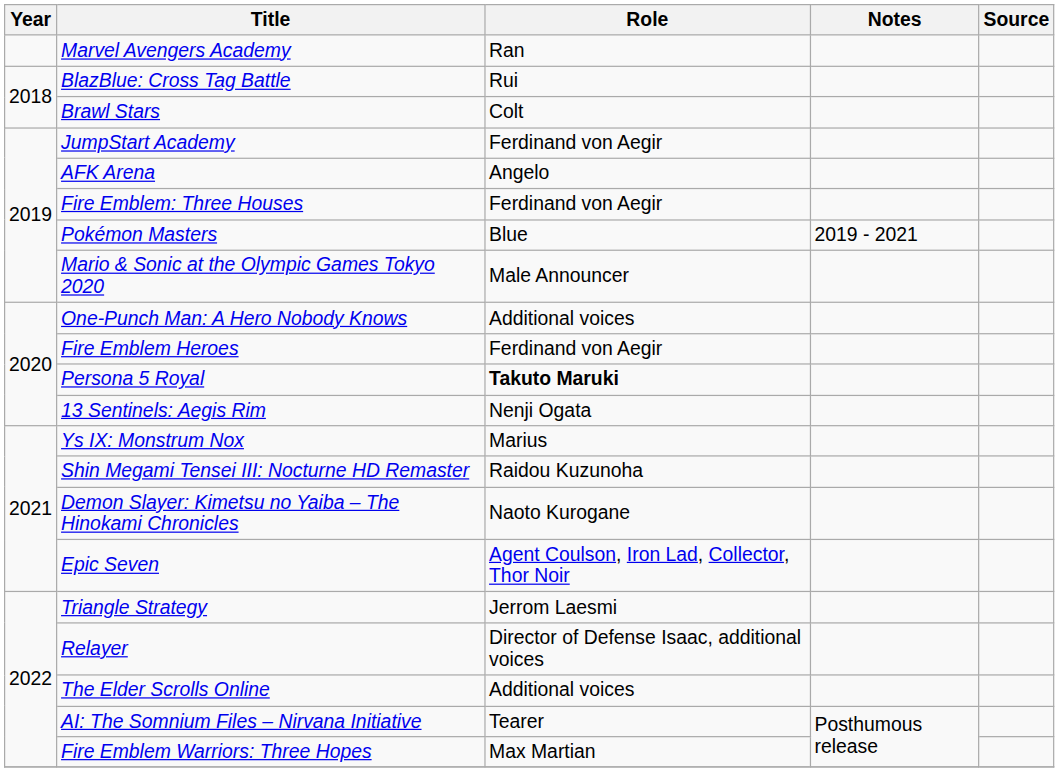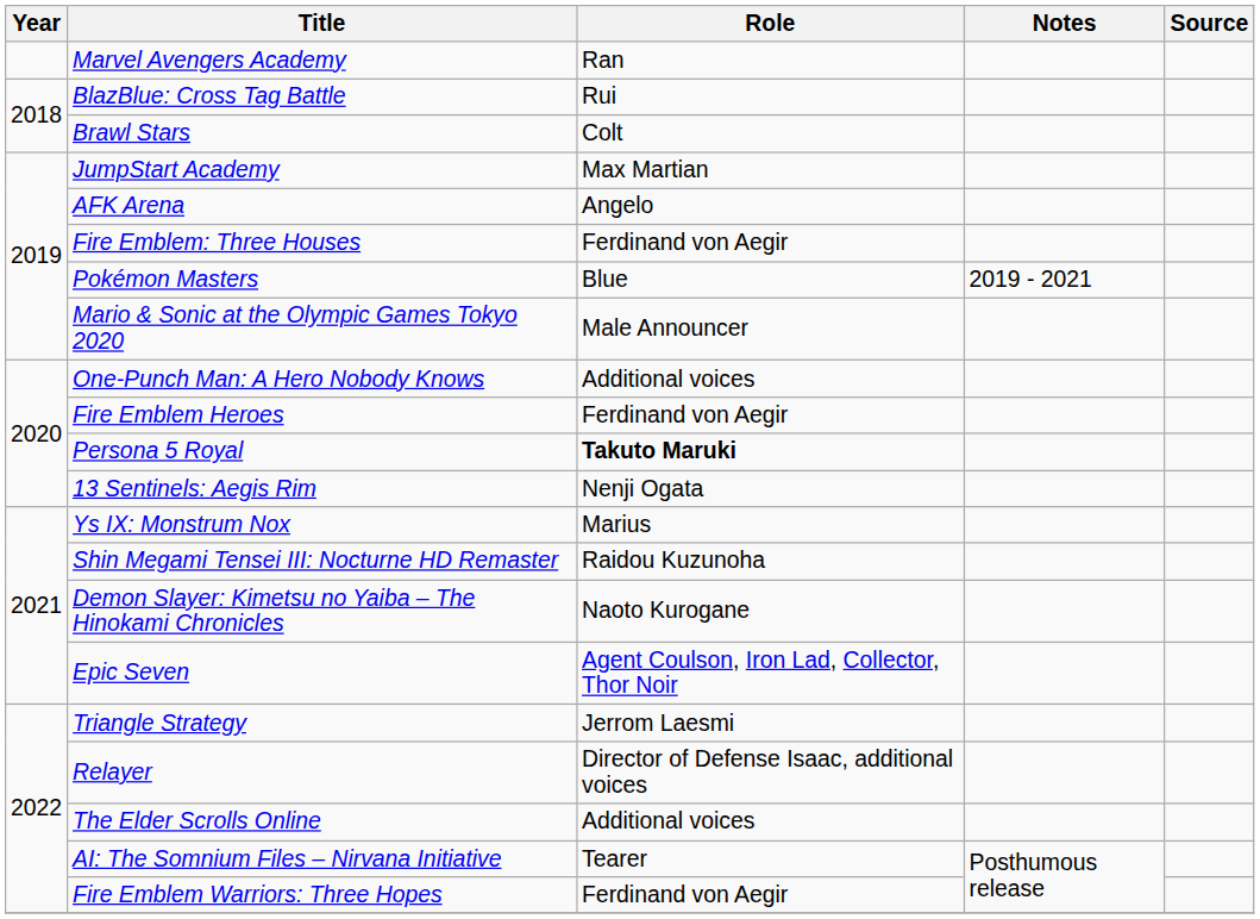JumpStart Academy | Role: Ferdinand von Aegir -> Max Martian
Fire Emblem Warriors: Three Hopes | Role: Max Martian -> Ferdinand von Aegir
